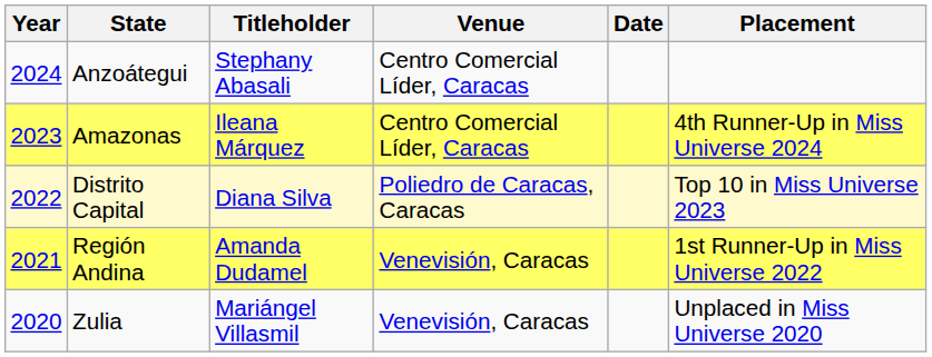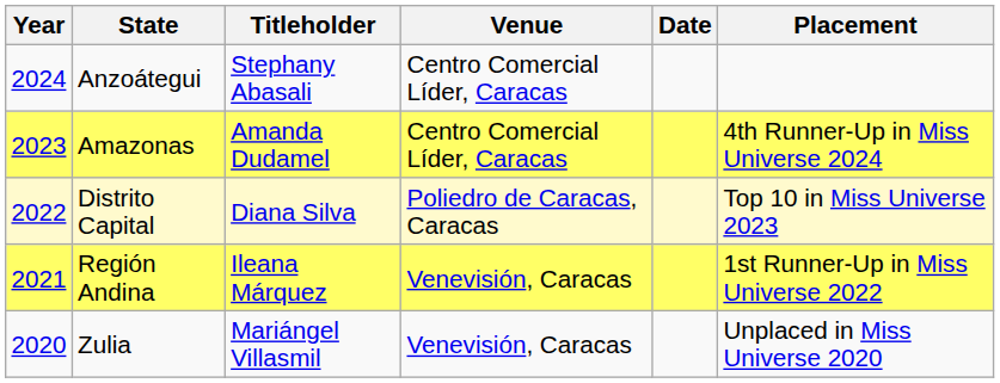Amazonas | Titleholder: Ileana Márquez -> Amanda Dudamel
Región Andina | Titleholder: Amanda Dudamel -> Ileana Márquez
